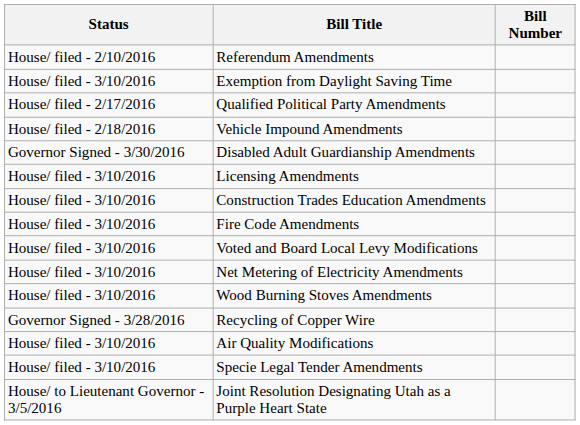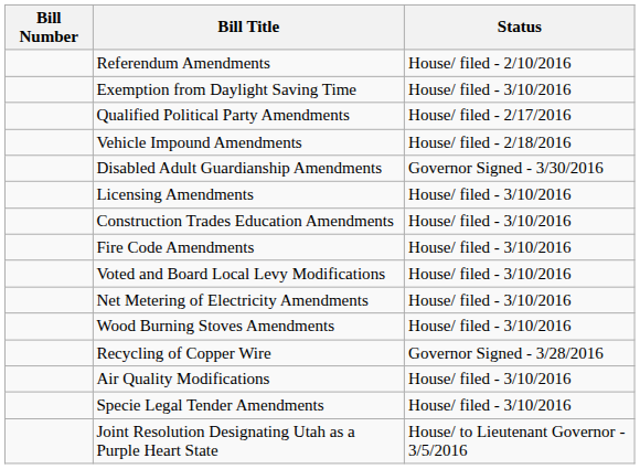columns swapped: Bill Number <-> Status
